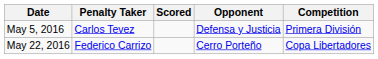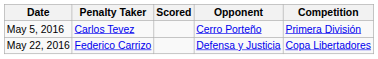May 5, 2016 | Opponent: Defensa y Justicia -> Cerro Porteño
May 22, 2016 | Opponent: Cerro Porteño -> Defensa y Justicia
